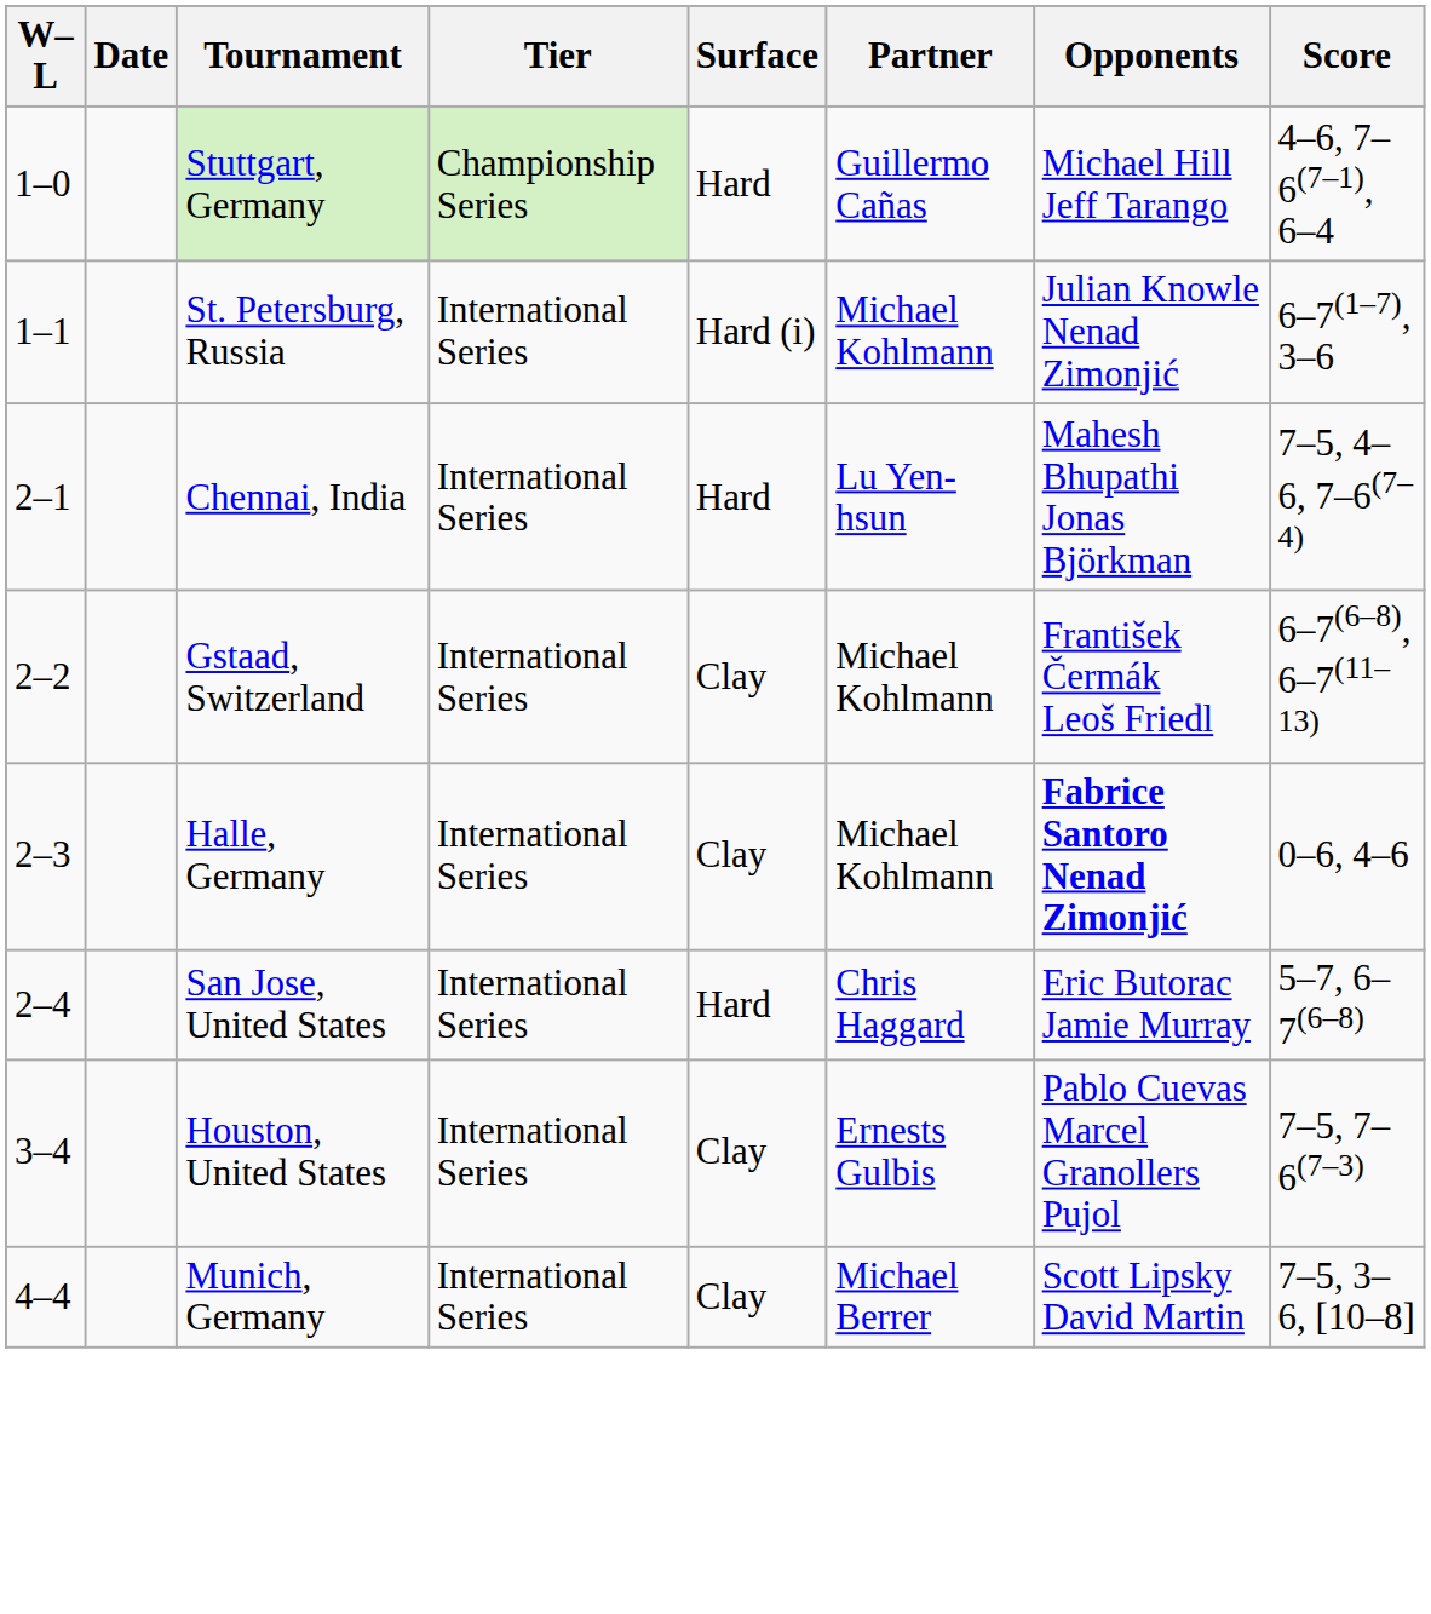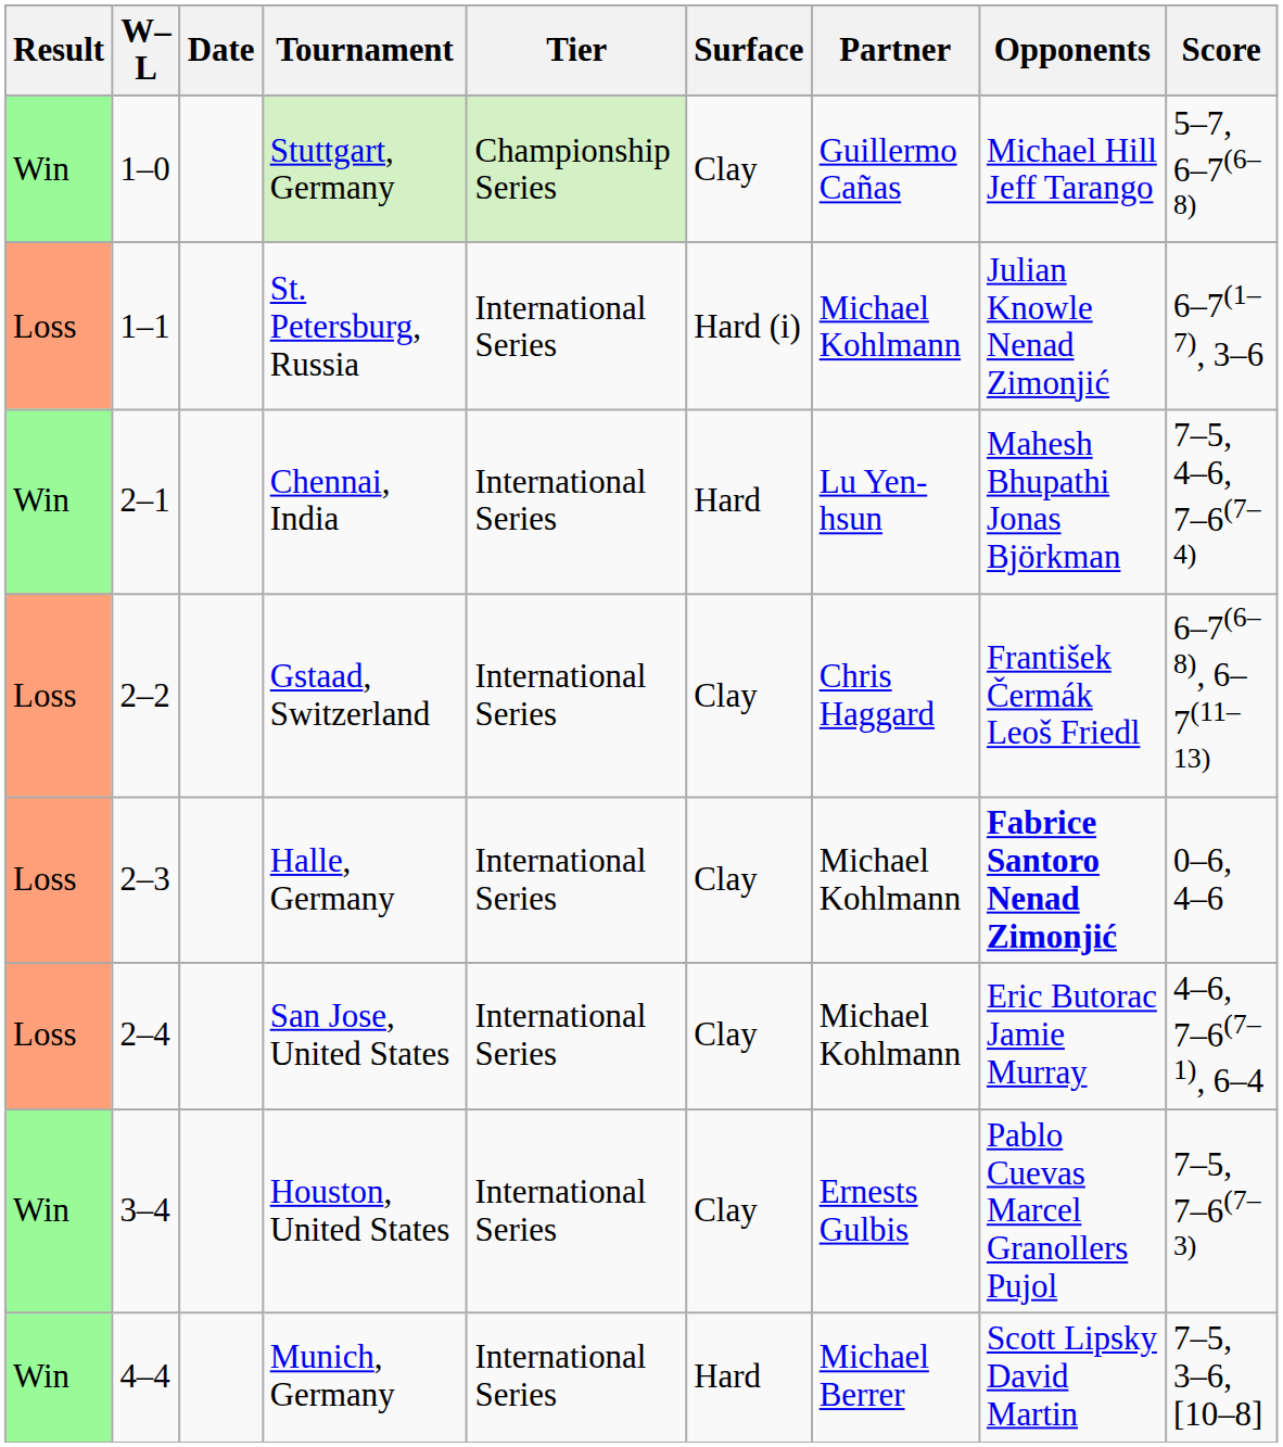+ column: Result | Win | Loss | Win | Loss | Loss | Loss | Win | Win
Stuttgart, Germany | Surface: Hard -> Clay
Stuttgart, Germany | Score: 4–6, 7–6(7–1), 6–4 -> 5–7, 6–7(6–8)
Gstaad, Switzerland | Partner: Michael Kohlmann -> Chris Haggard
San Jose, United States | Surface: Hard -> Clay
San Jose, United States | Partner: Chris Haggard -> Michael Kohlmann
San Jose, United States | Score: 5–7, 6–7(6–8) -> 4–6, 7–6(7–1), 6–4
Munich, Germany | Surface: Clay -> Hard
